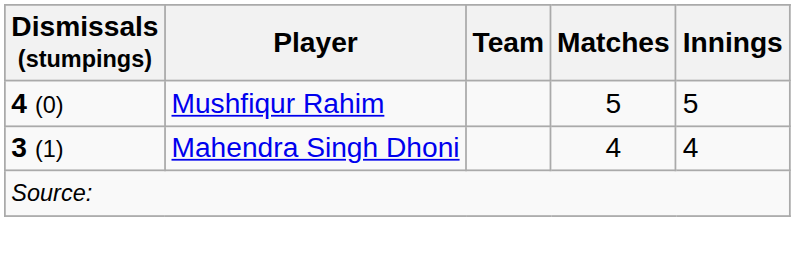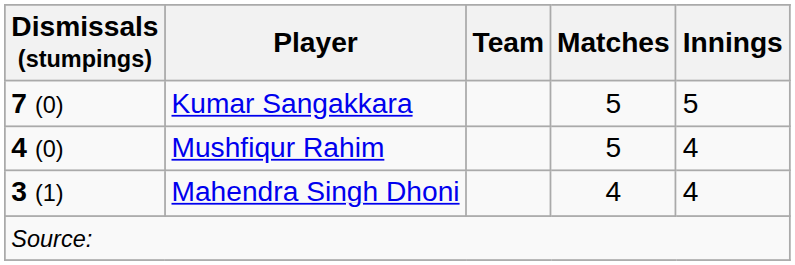+ row: 7 (0) | Kumar Sangakkara | 5 | 5
Mushfiqur Rahim | Innings: 5 -> 4
